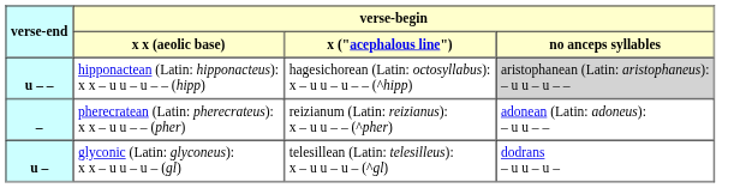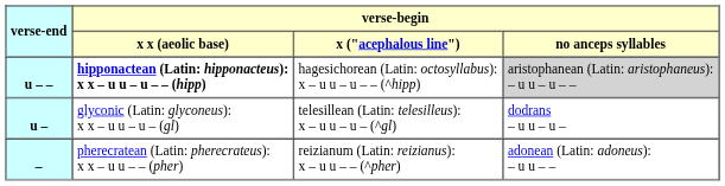u – – | verse-begin / x x (aeolic base): normal -> bold
rows swapped: u – <-> –
